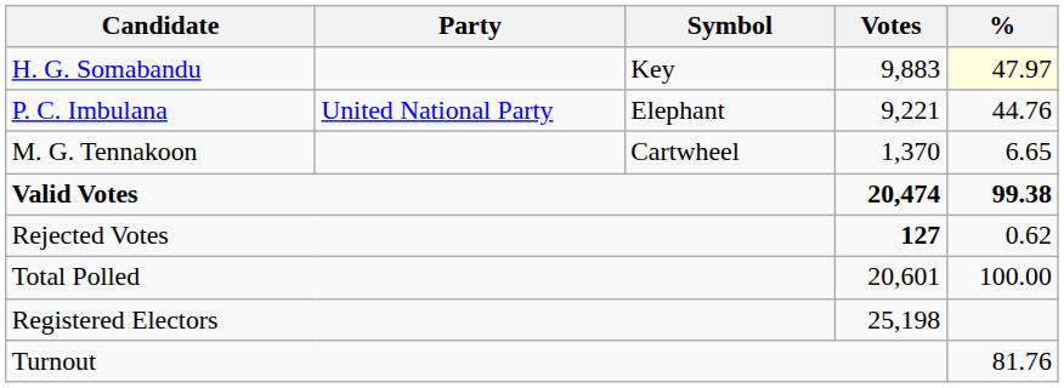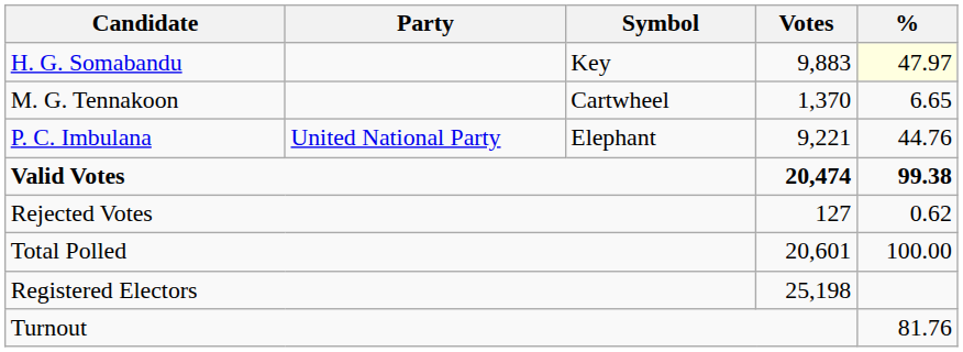rows swapped: P. C. Imbulana <-> M. G. Tennakoon
Rejected Votes | Votes: bold -> normal
